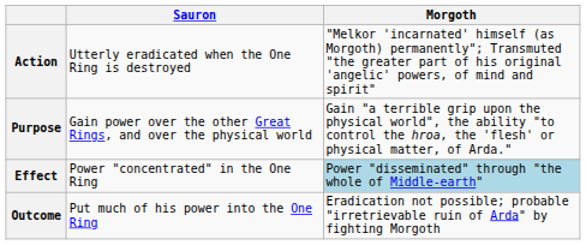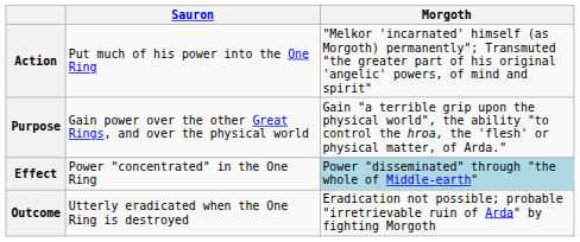Action | Sauron: Utterly eradicated when the One Ring is destroyed -> Put much of his power into the One Ring
Outcome | Sauron: Put much of his power into the One Ring -> Utterly eradicated when the One Ring is destroyed
